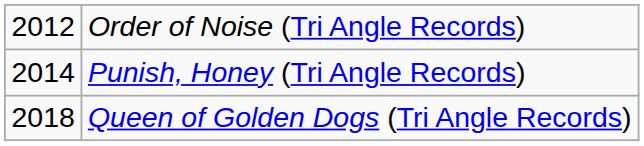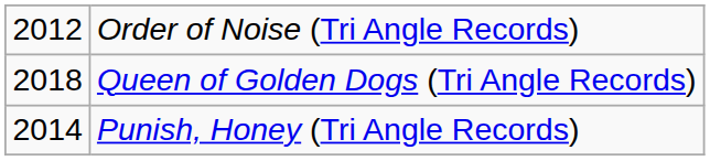rows swapped: Punish, Honey (Tri Angle Records) <-> Queen of Golden Dogs (Tri Angle Records)
